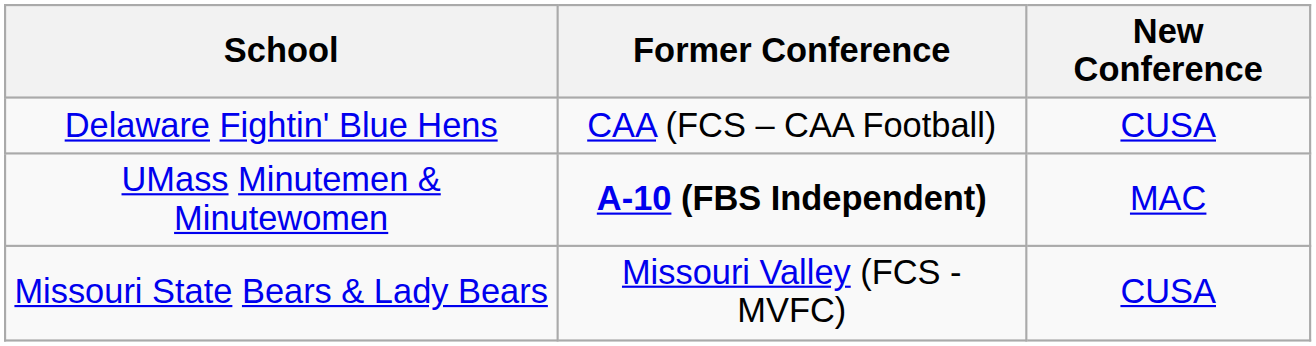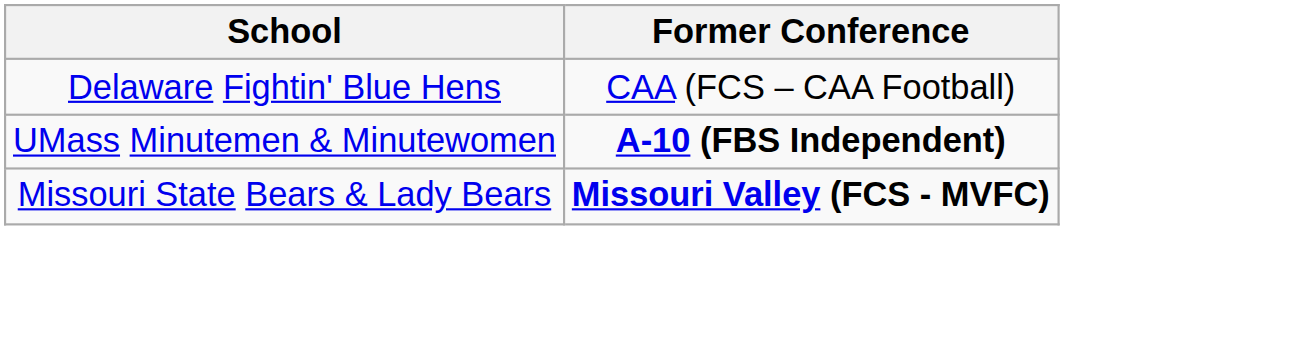- column: New Conference | CUSA | MAC | CUSA
Missouri State Bears & Lady Bears | Former Conference: normal -> bold
